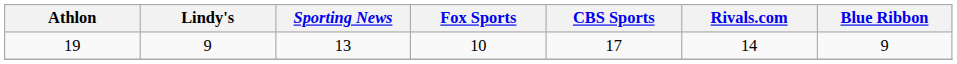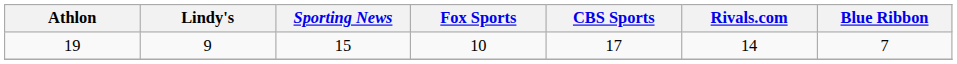19 | Sporting News: 13 -> 15
19 | Blue Ribbon: 9 -> 7
